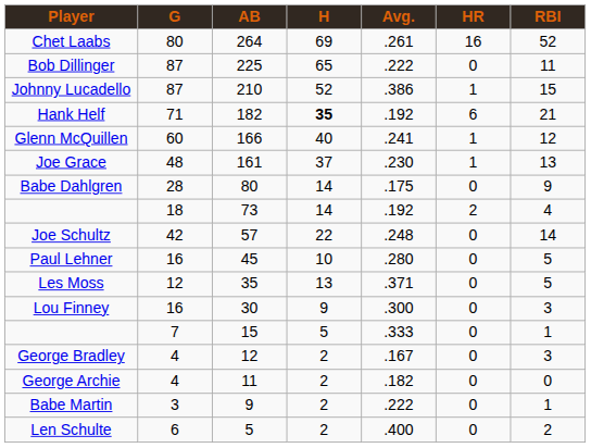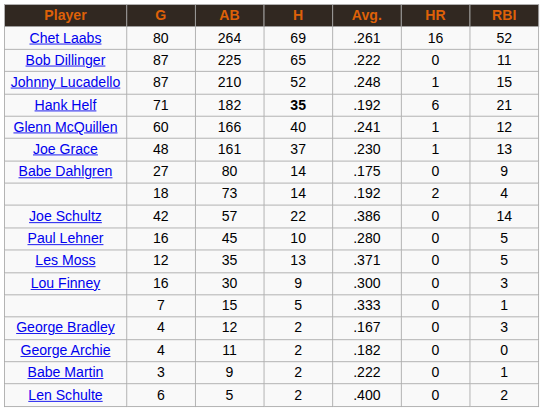Johnny Lucadello | Avg.: .386 -> .248
Babe Dahlgren | G: 28 -> 27
Joe Schultz | Avg.: .248 -> .386
